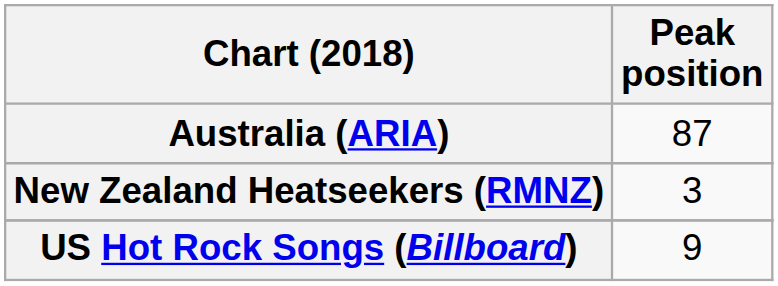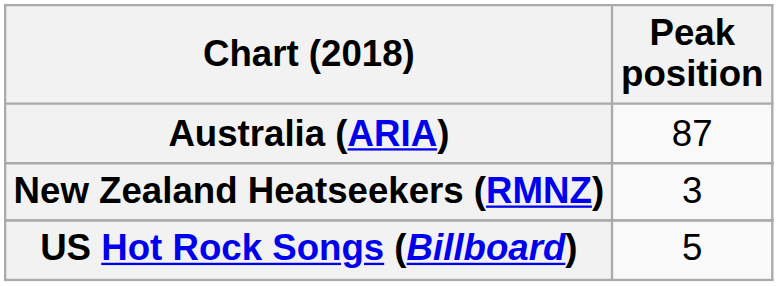US Hot Rock Songs (Billboard) | Peak position: 9 -> 5
